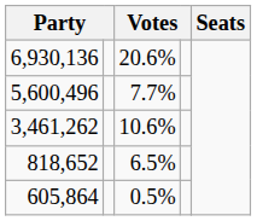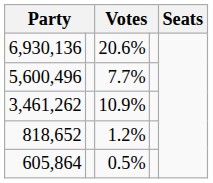3,461,262 | column 3: 10.6% -> 10.9%
818,652 | column 3: 6.5% -> 1.2%
